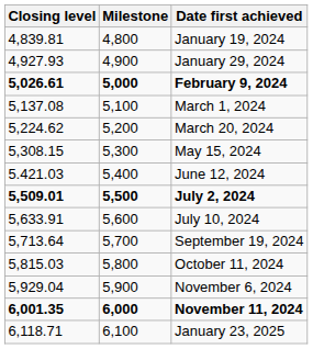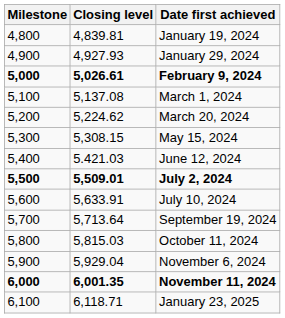columns swapped: Milestone <-> Closing level
